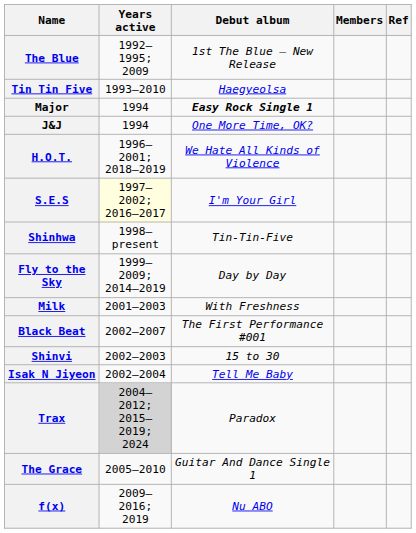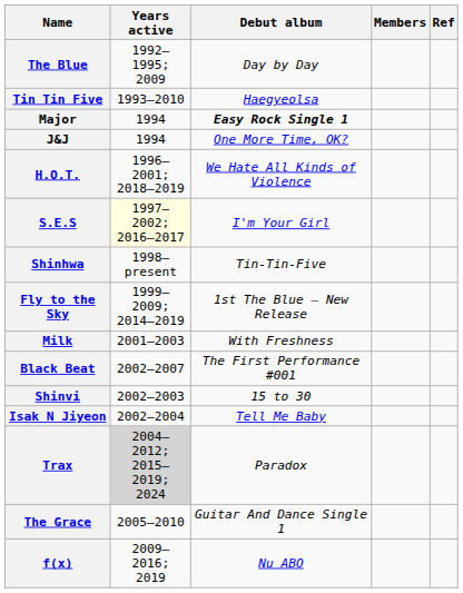The Blue | Debut album: 1st The Blue – New Release -> Day by Day
Fly to the Sky | Debut album: Day by Day -> 1st The Blue – New Release
